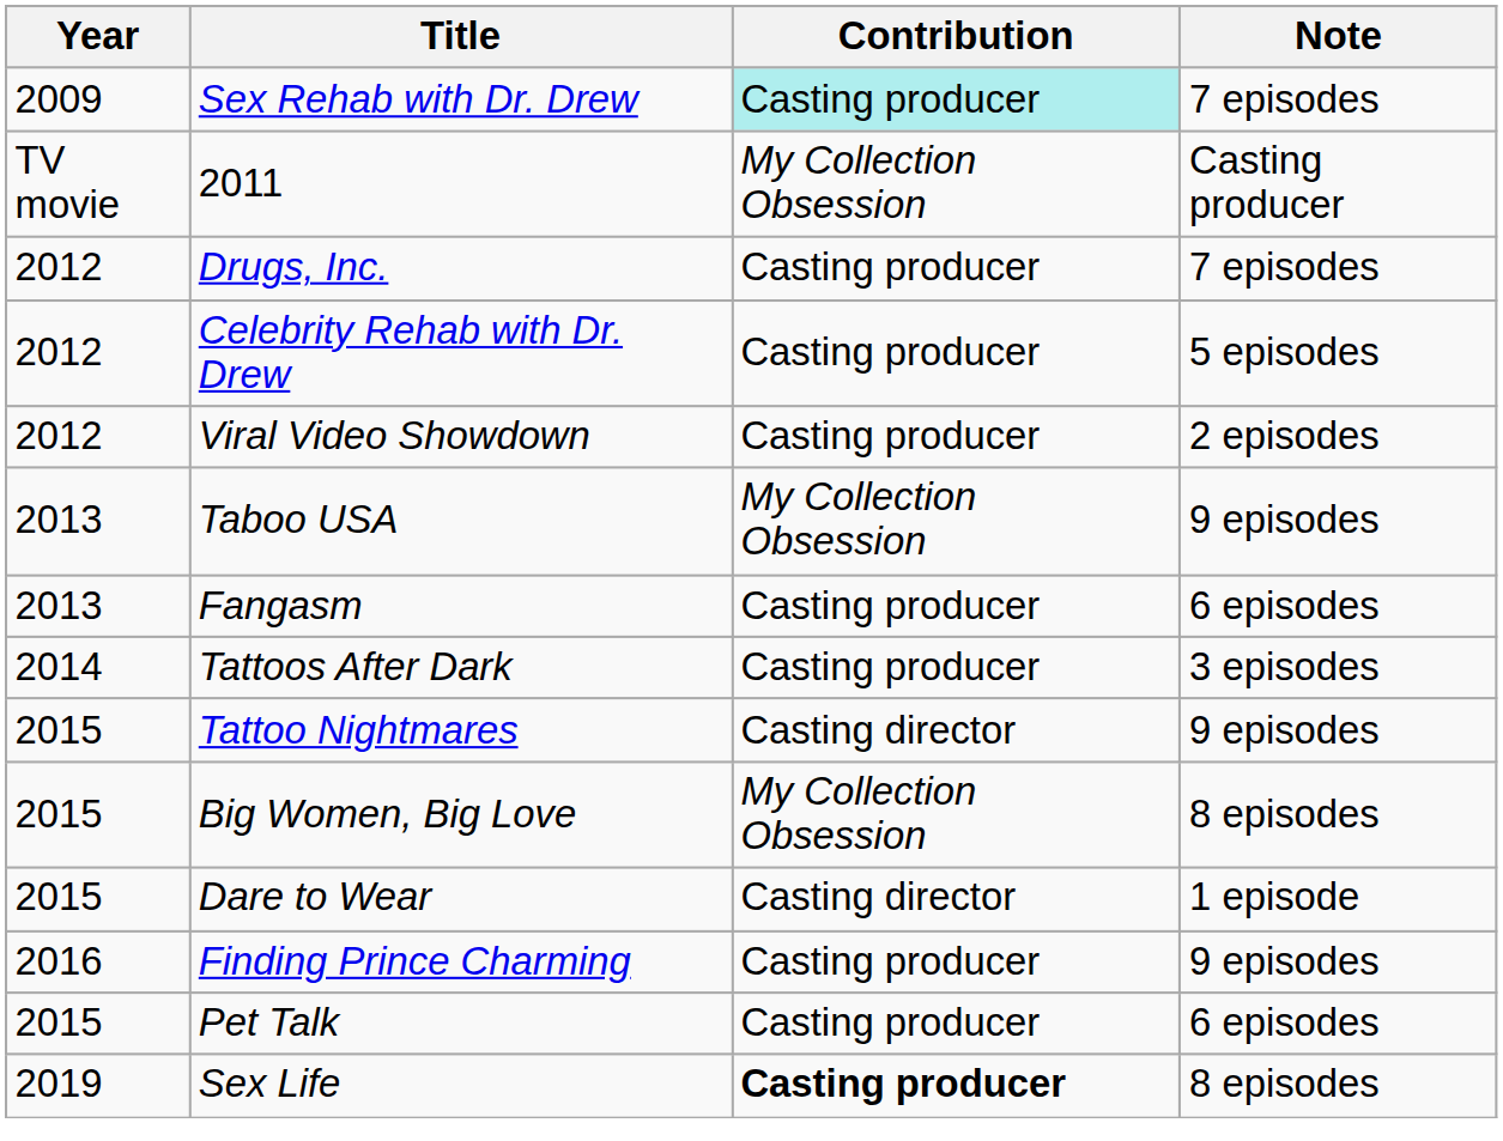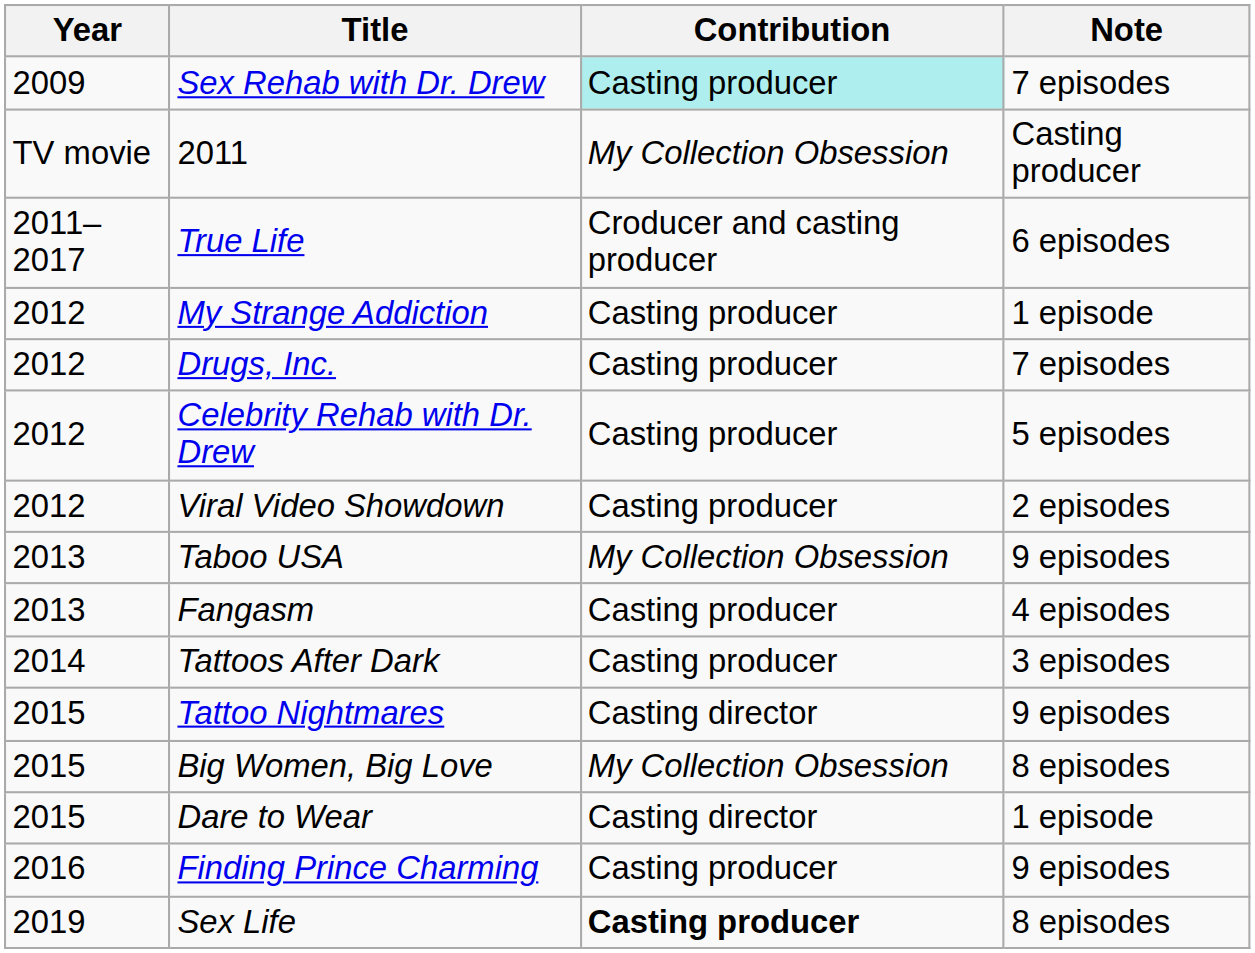+ row: 2011–2017 | True Life | Croducer and casting producer | 6 episodes
+ row: 2012 | My Strange Addiction | Casting producer | 1 episode
Fangasm | Note: 6 episodes -> 4 episodes
- row: 2015 | Pet Talk | Casting producer | 6 episodes
